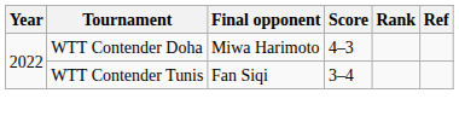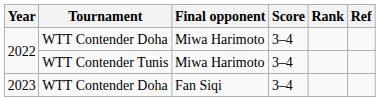2022 / WTT Contender Doha | Score: 4–3 -> 3–4
2022 / WTT Contender Tunis | Final opponent: Fan Siqi -> Miwa Harimoto
+ row: 2023 | WTT Contender Doha | Fan Siqi | 3–4
